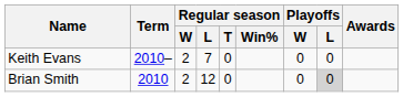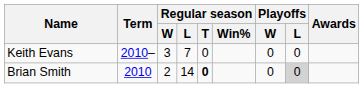Keith Evans | Regular season / W: 2 -> 3
Brian Smith | Regular season / L: 12 -> 14
Brian Smith | Regular season / T: normal -> bold
